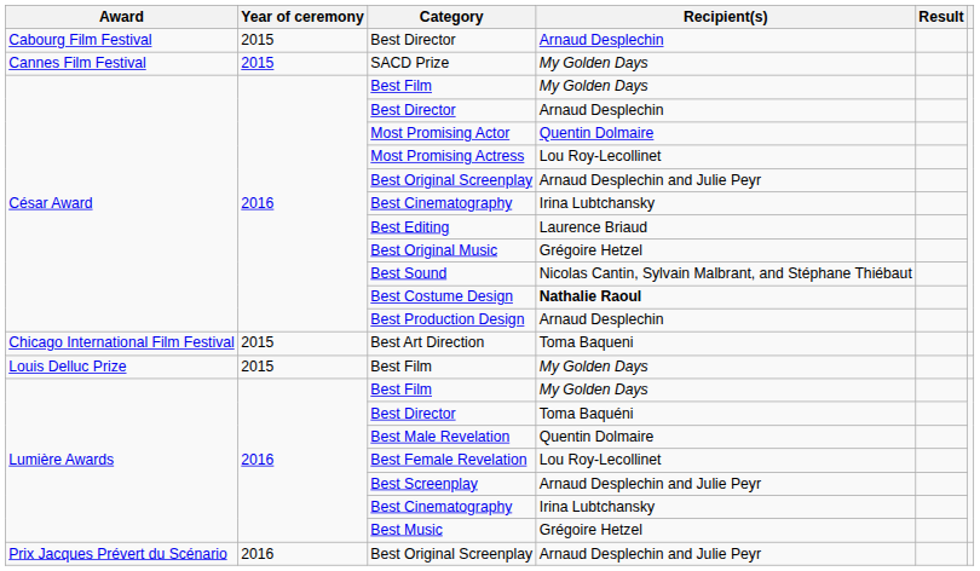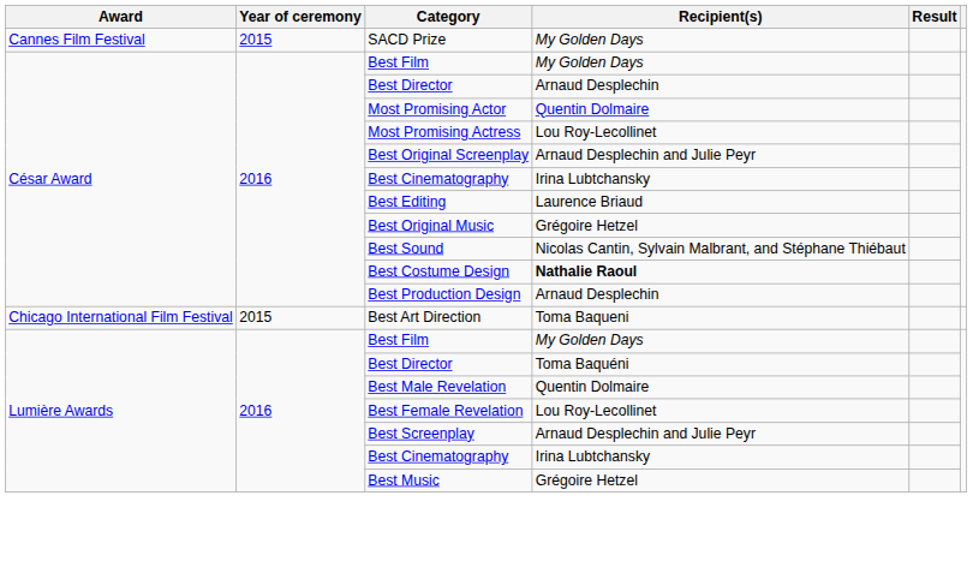- row: Cabourg Film Festival | 2015 | Best Director | Arnaud Desplechin
- row: Louis Delluc Prize | 2015 | Best Film | My Golden Days
- row: Prix Jacques Prévert du Scénario | 2016 | Best Original Screenplay | Arnaud Desplechin and Julie Peyr
